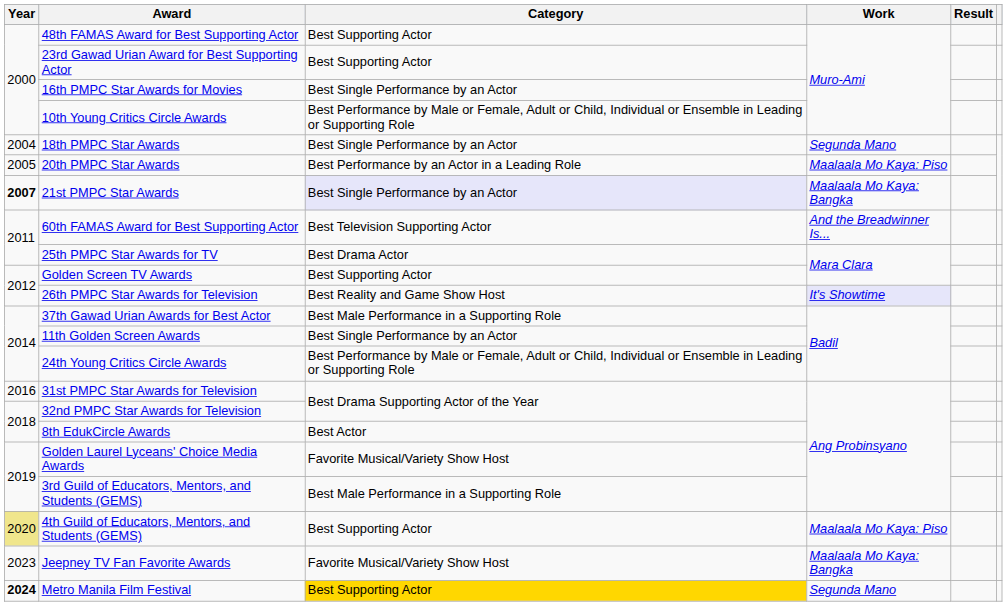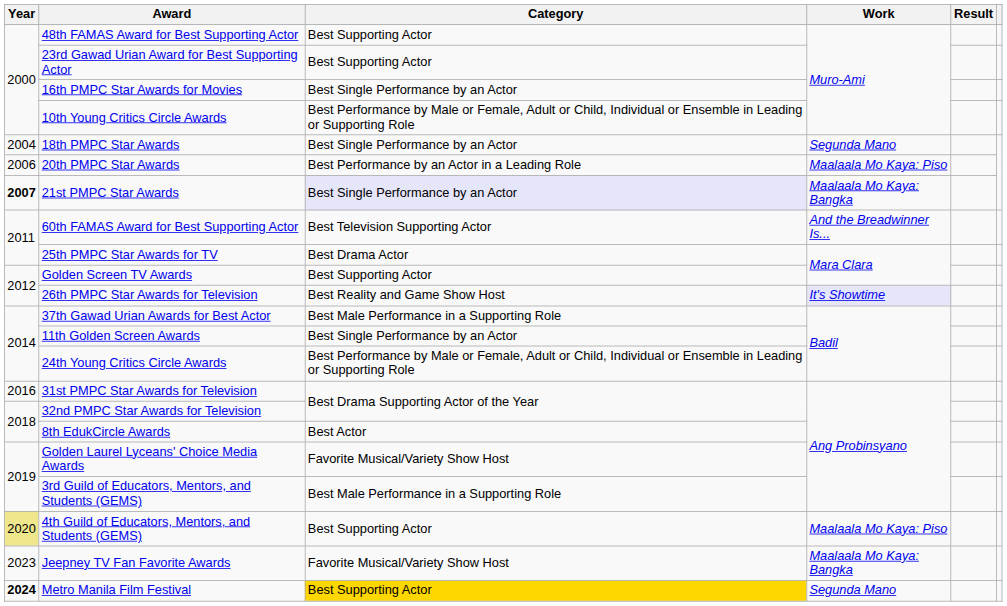20th PMPC Star Awards | Year: 2005 -> 2006
